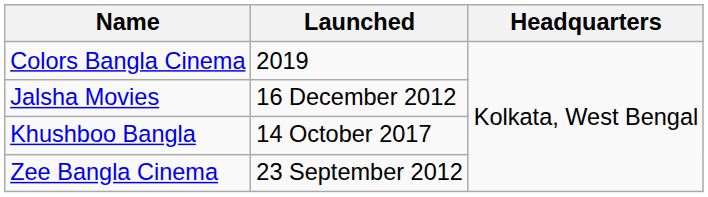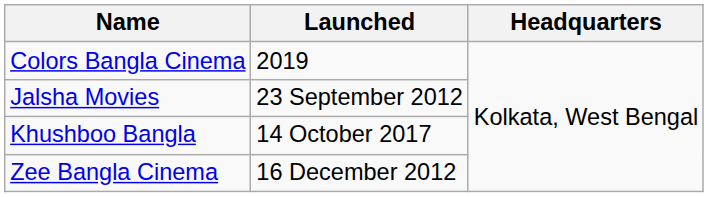Jalsha Movies | Launched: 16 December 2012 -> 23 September 2012
Zee Bangla Cinema | Launched: 23 September 2012 -> 16 December 2012
